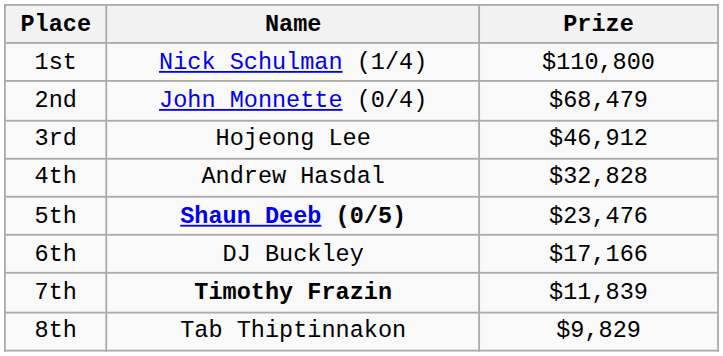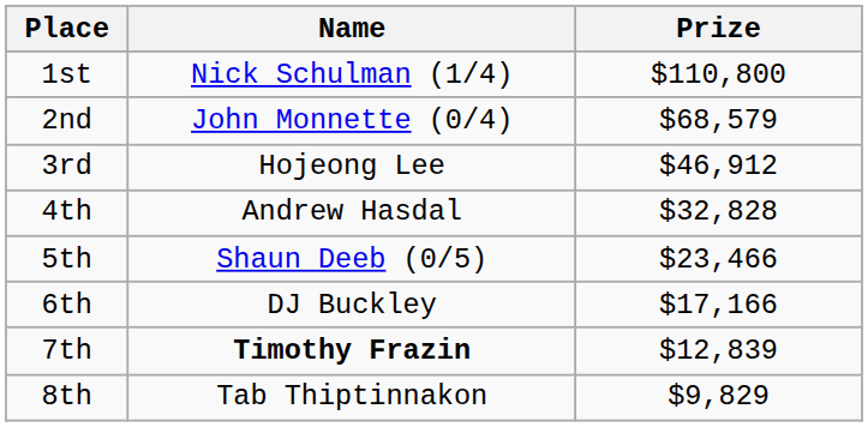2nd | Prize: $68,479 -> $68,579
5th | Name: bold -> normal
5th | Prize: $23,476 -> $23,466
7th | Prize: $11,839 -> $12,839
